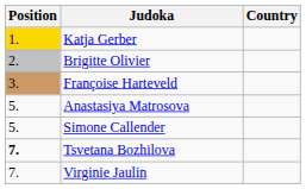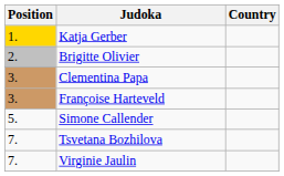+ row: 3. | Clementina Papa
- row: 5. | Anastasiya Matrosova
Tsvetana Bozhilova | Position: bold -> normal
